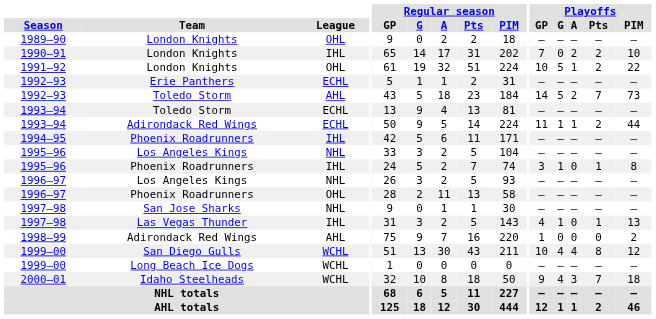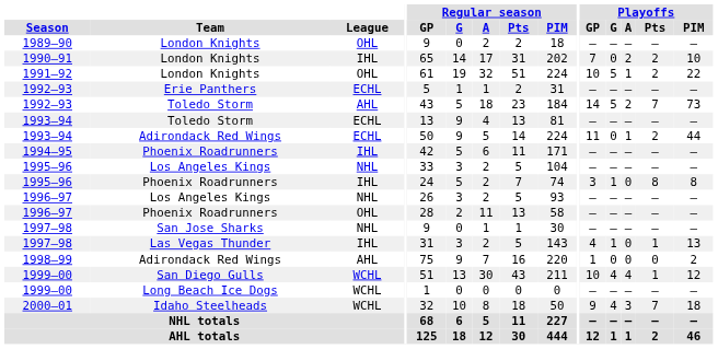1993–94 / Adirondack Red Wings | Playoffs / G: 1 -> 0
1995–96 / Phoenix Roadrunners | Playoffs / Pts: 1 -> 8
1999–00 / San Diego Gulls | Playoffs / Pts: 8 -> 1
